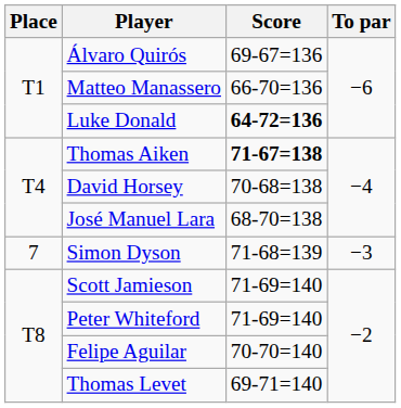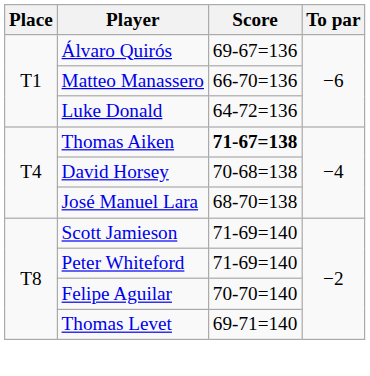Luke Donald | Score: bold -> normal
- row: 7 | Simon Dyson | 71-68=139 | −3
